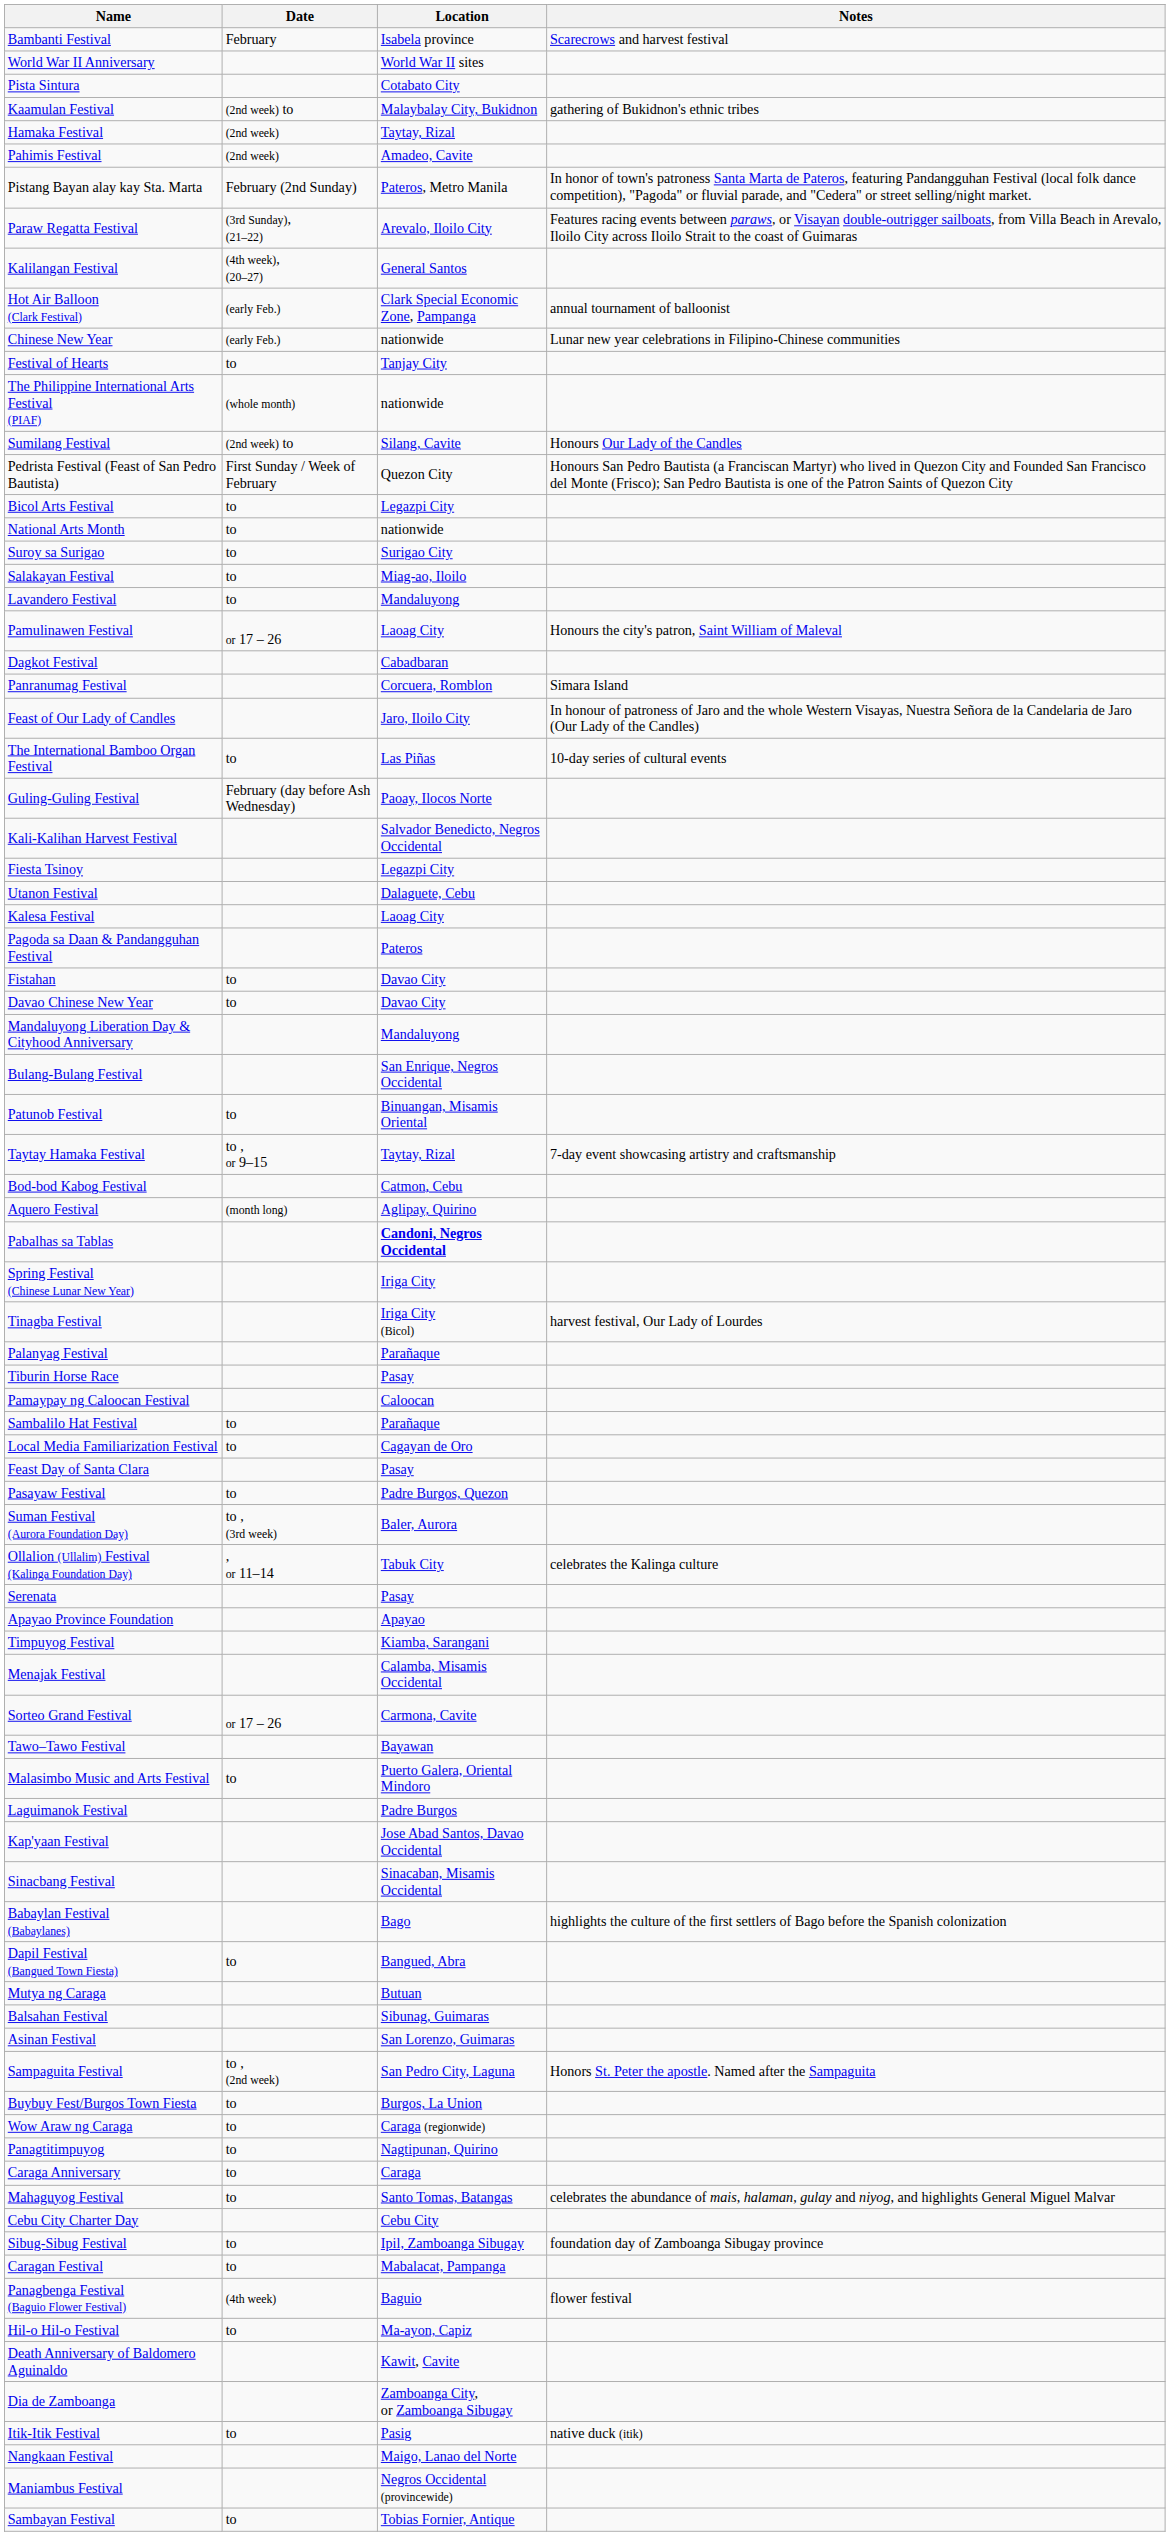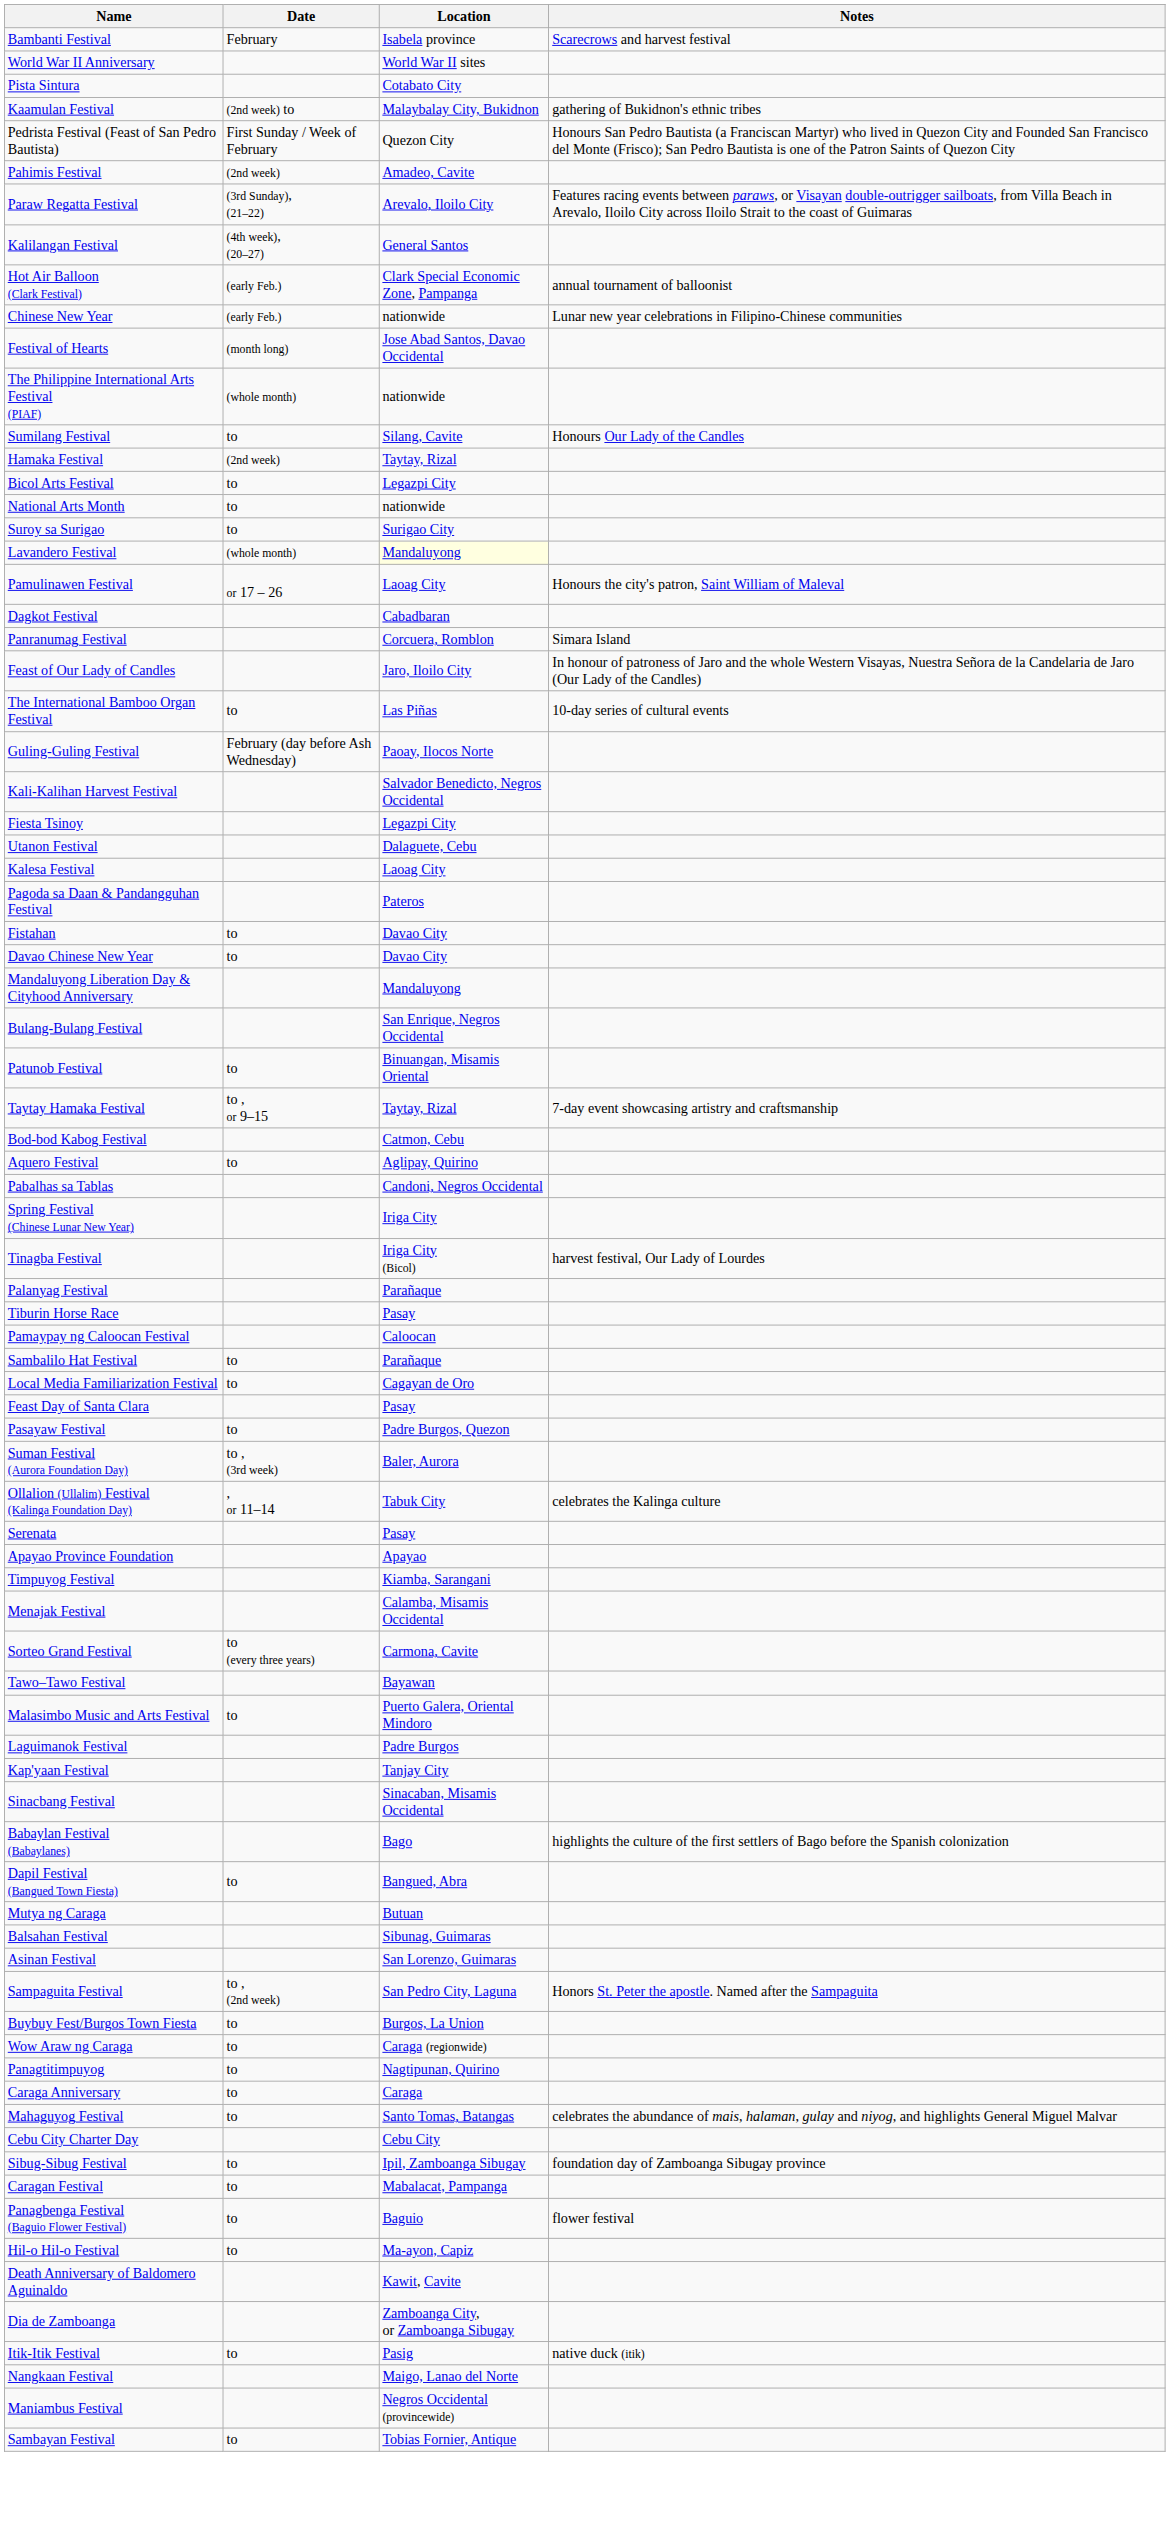rows swapped: Hamaka Festival <-> Pedrista Festival (Feast of San Pedro Bautista)
- row: Pistang Bayan alay kay Sta. Marta | February (2nd Sunday) | Pateros, Metro Manila | In honor of town's patroness Santa Marta de Pateros, featuring Pandangguhan Festival (local folk dance competition), "Pagoda" or fluvial parade, and "Cedera" or street selling/night market.
Festival of Hearts | Date: to -> (month long)
Festival of Hearts | Location: Tanjay City -> Jose Abad Santos, Davao Occidental
Sumilang Festival | Date: (2nd week) to -> to
- row: Salakayan Festival | to | Miag-ao, Iloilo
Lavandero Festival | Date: to -> (whole month)
Lavandero Festival | Location: no background -> lightyellow background
Aquero Festival | Date: (month long) -> to
Pabalhas sa Tablas | Location: bold -> normal
Sorteo Grand Festival | Date: or 17 – 26 -> to (every three years)
Kap'yaan Festival | Location: Jose Abad Santos, Davao Occidental -> Tanjay City
Panagbenga Festival (Baguio Flower Festival) | Date: (4th week) -> to
